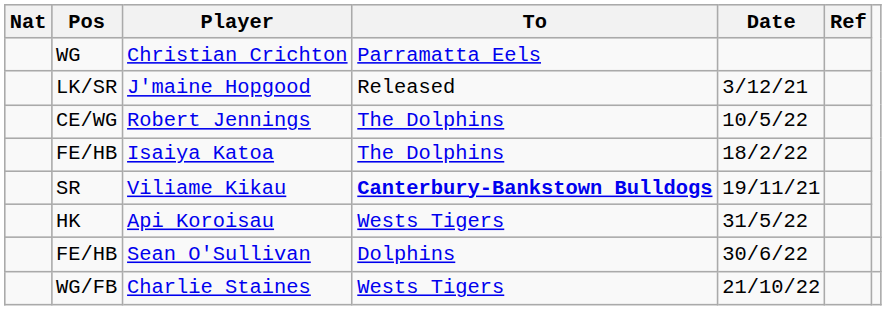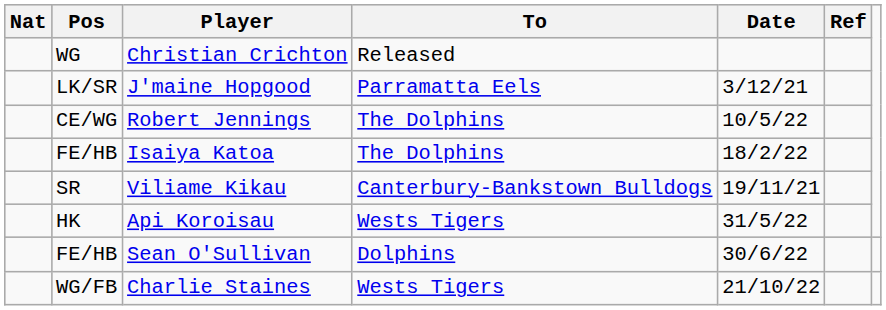Christian Crichton | To: Parramatta Eels -> Released
J'maine Hopgood | To: Released -> Parramatta Eels
Viliame Kikau | To: bold -> normal
